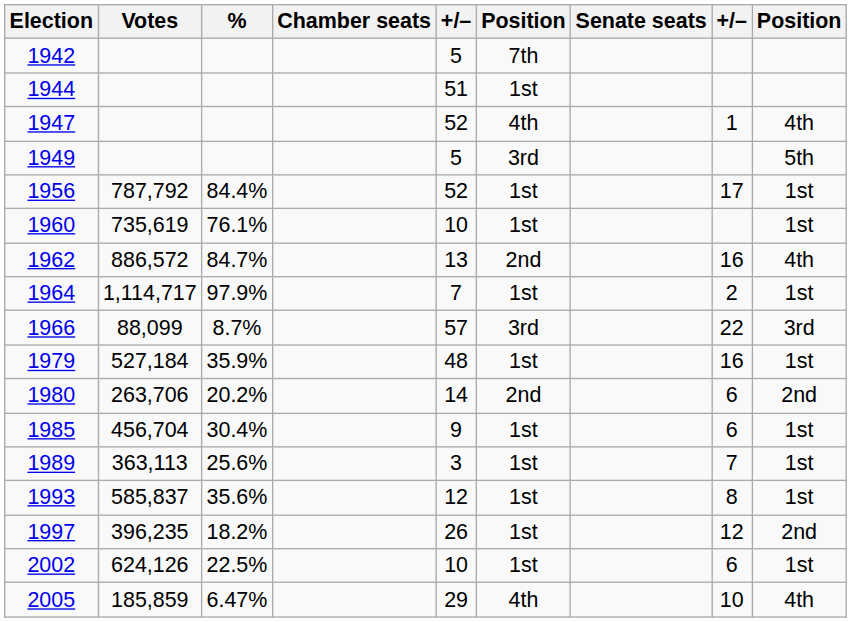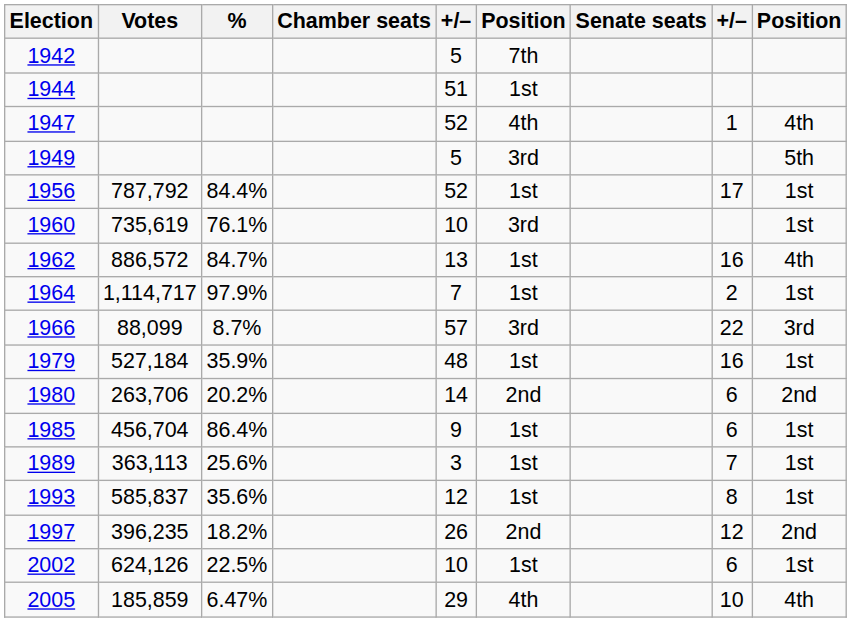1960 | column 6: 1st -> 3rd
1962 | column 6: 2nd -> 1st
1985 | %: 30.4% -> 86.4%
1997 | column 6: 1st -> 2nd
